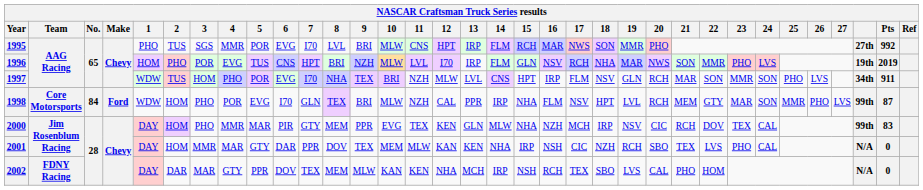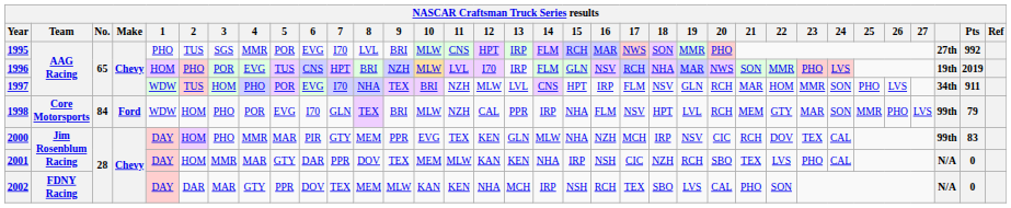1997 | 22: SON -> HOM
1998 | Pts: 87 -> 79
2002 | 22: HOM -> SON
